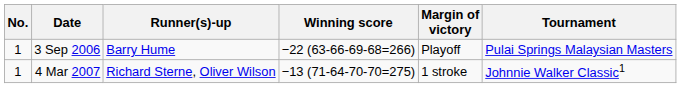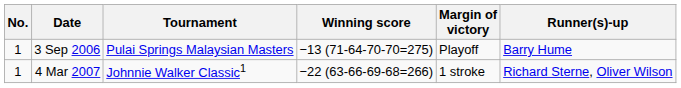columns swapped: Tournament <-> Runner(s)-up
3 Sep 2006 | Winning score: −22 (63-66-69-68=266) -> −13 (71-64-70-70=275)
4 Mar 2007 | Winning score: −13 (71-64-70-70=275) -> −22 (63-66-69-68=266)
